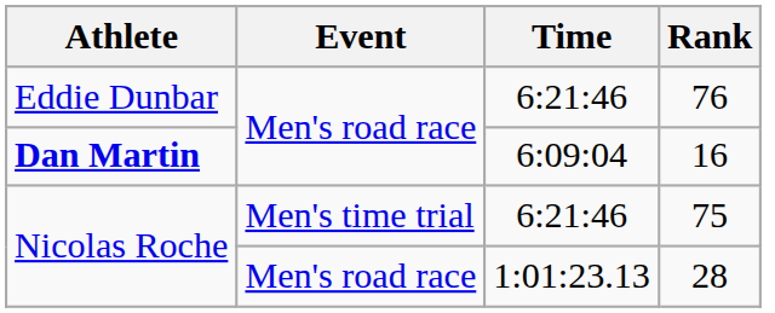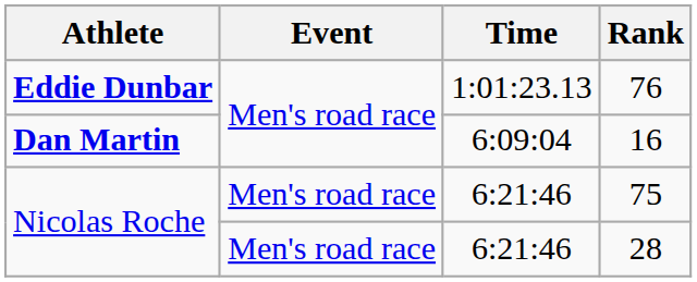76 | Athlete: normal -> bold
76 | Time: 6:21:46 -> 1:01:23.13
75 | Event: Men's time trial -> Men's road race
28 | Time: 1:01:23.13 -> 6:21:46
